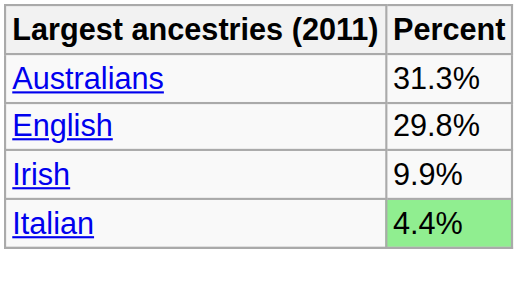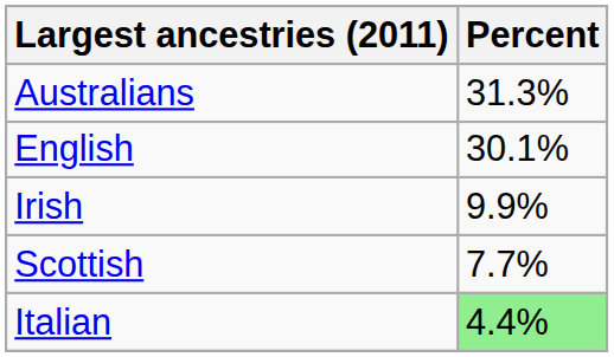English | Percent: 29.8% -> 30.1%
+ row: Scottish | 7.7%
